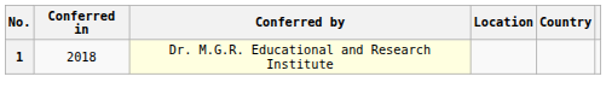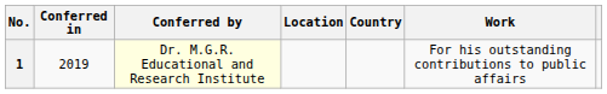+ column: Work | For his outstanding contributions to public affairs
1 | Conferred in: 2018 -> 2019
